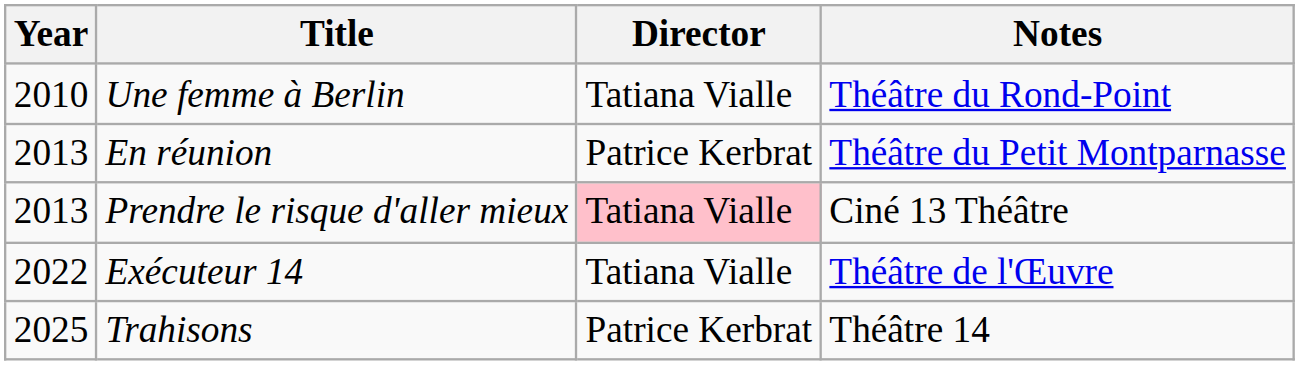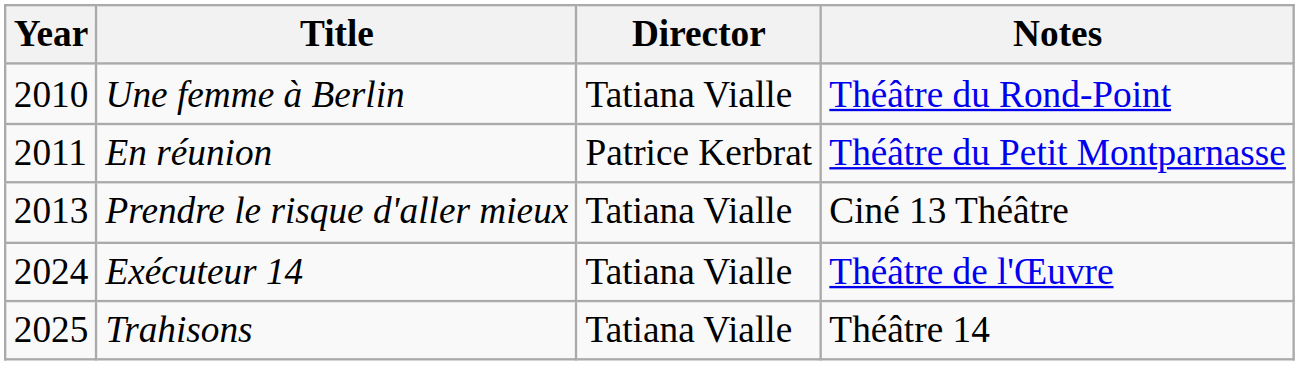En réunion | Year: 2013 -> 2011
Prendre le risque d'aller mieux | Director: pink background -> no background
Exécuteur 14 | Year: 2022 -> 2024
Trahisons | Director: Patrice Kerbrat -> Tatiana Vialle
